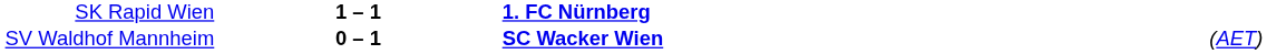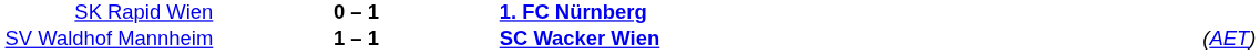SK Rapid Wien | column 2: 1 – 1 -> 0 – 1
SV Waldhof Mannheim | column 2: 0 – 1 -> 1 – 1
